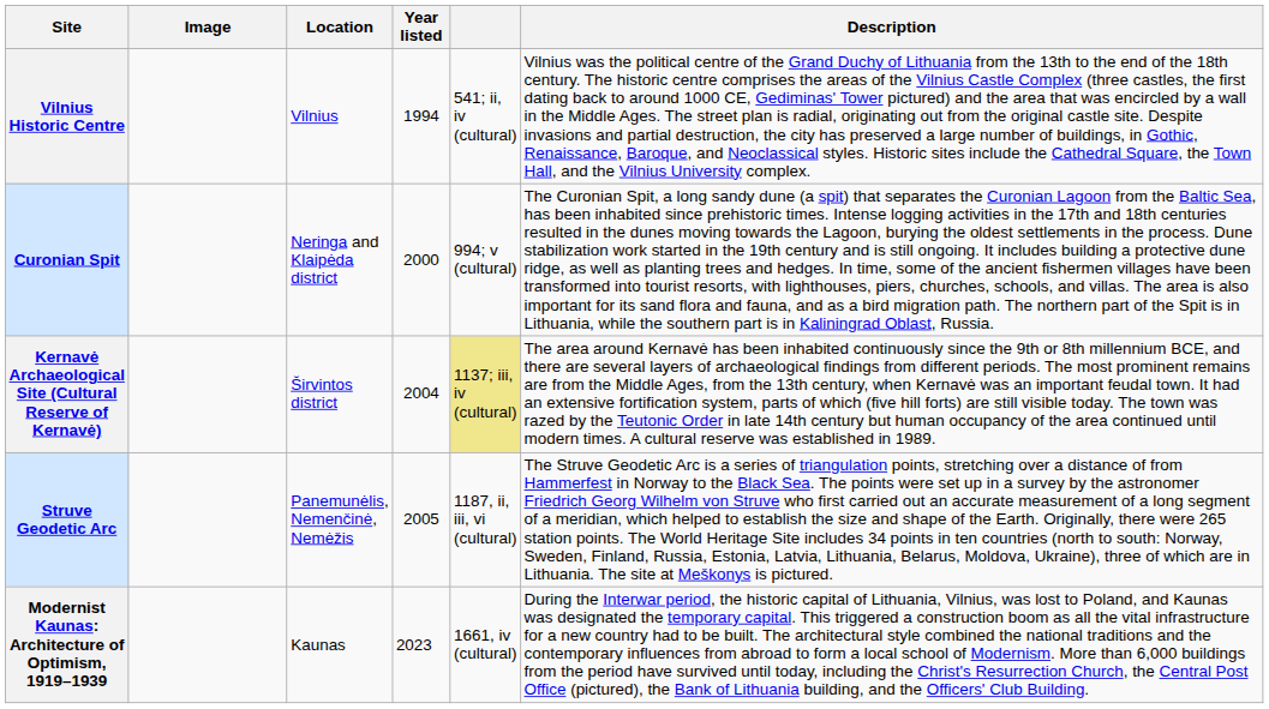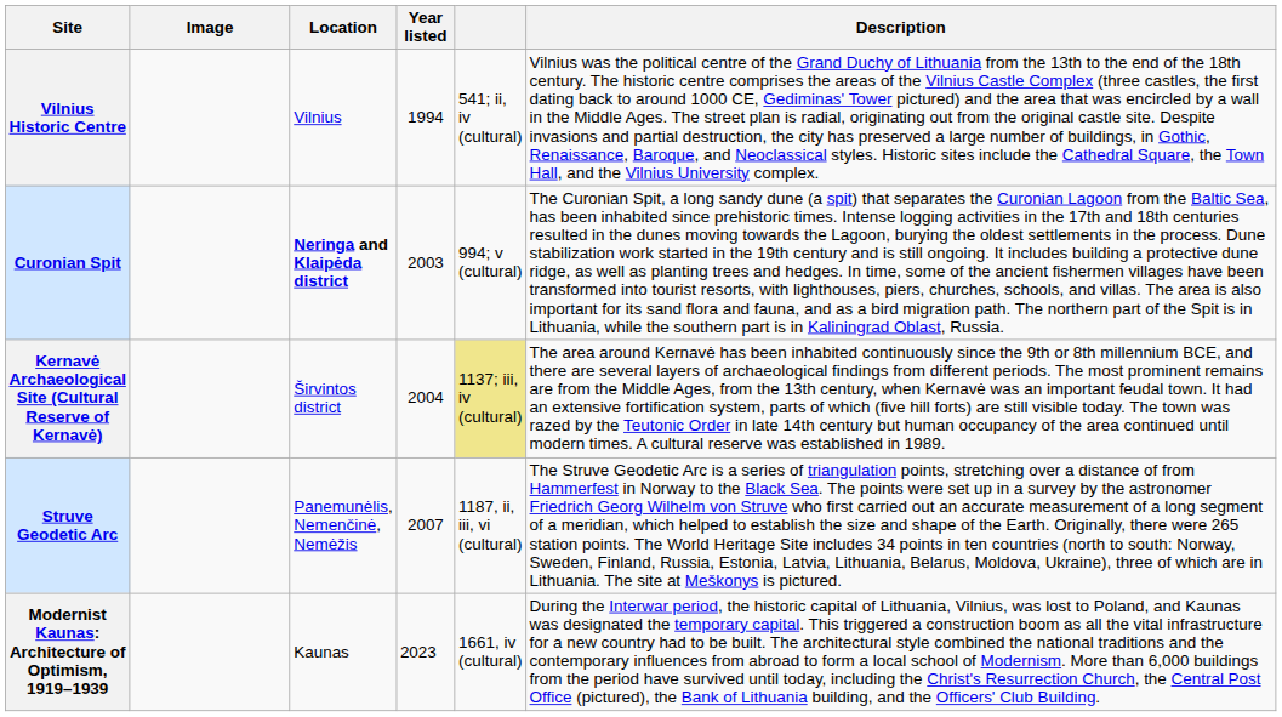Curonian Spit | Location: normal -> bold
Curonian Spit | Year listed: 2000 -> 2003
Struve Geodetic Arc | Year listed: 2005 -> 2007
